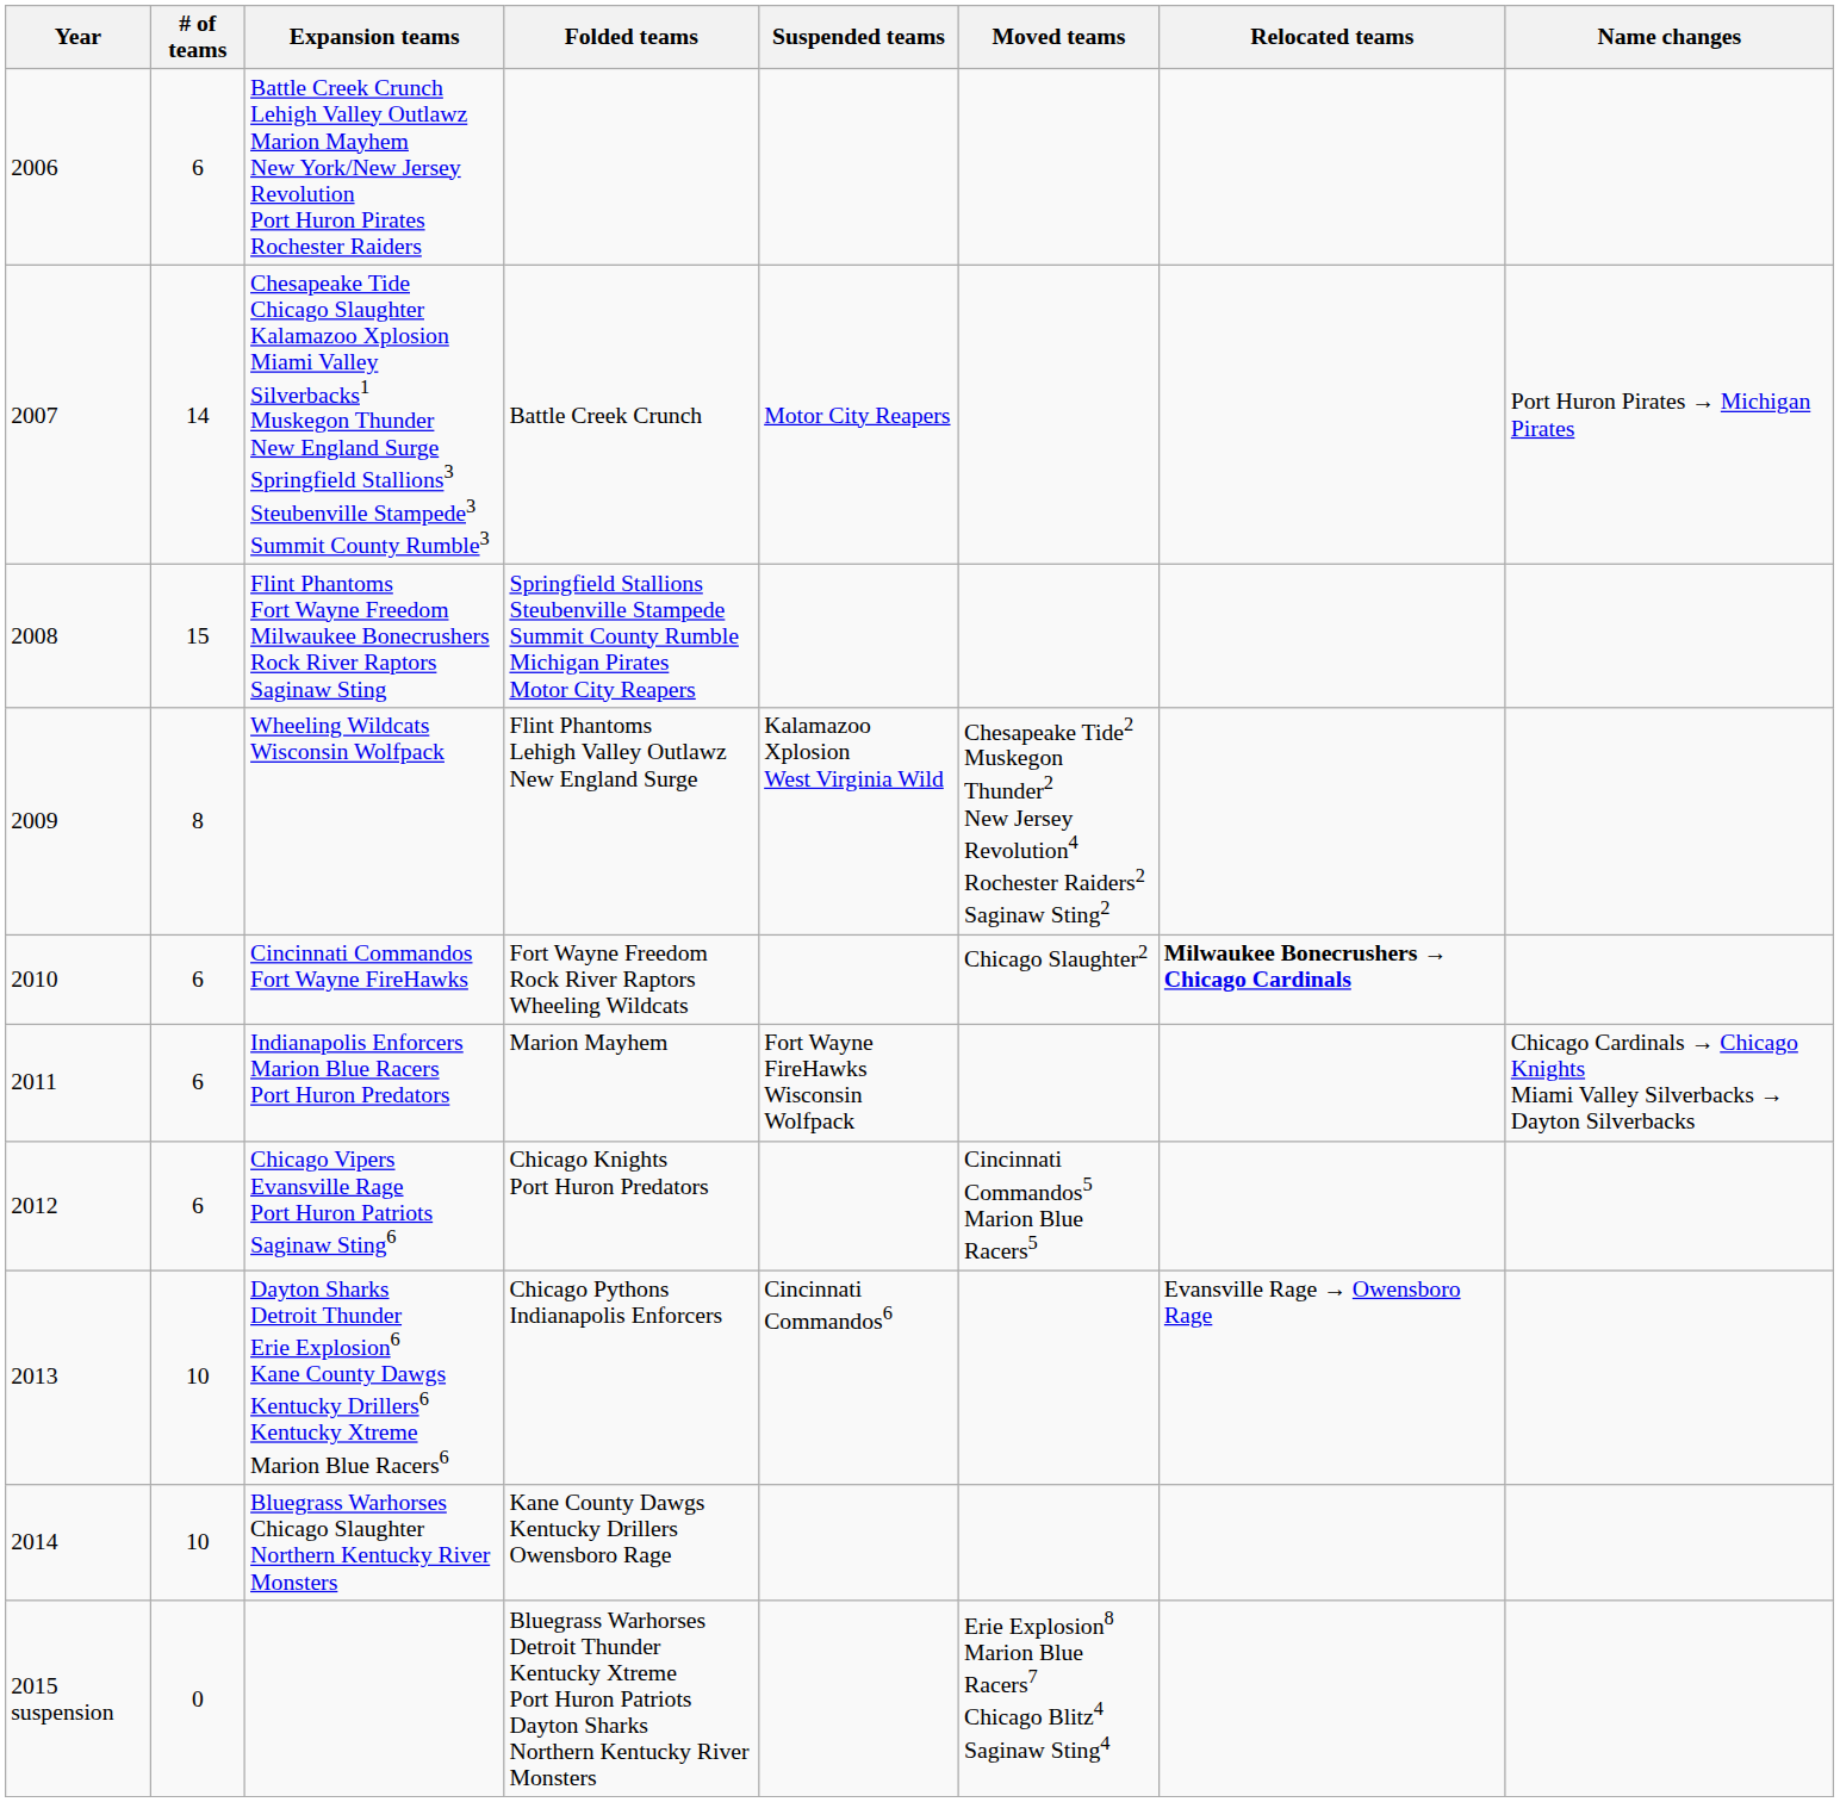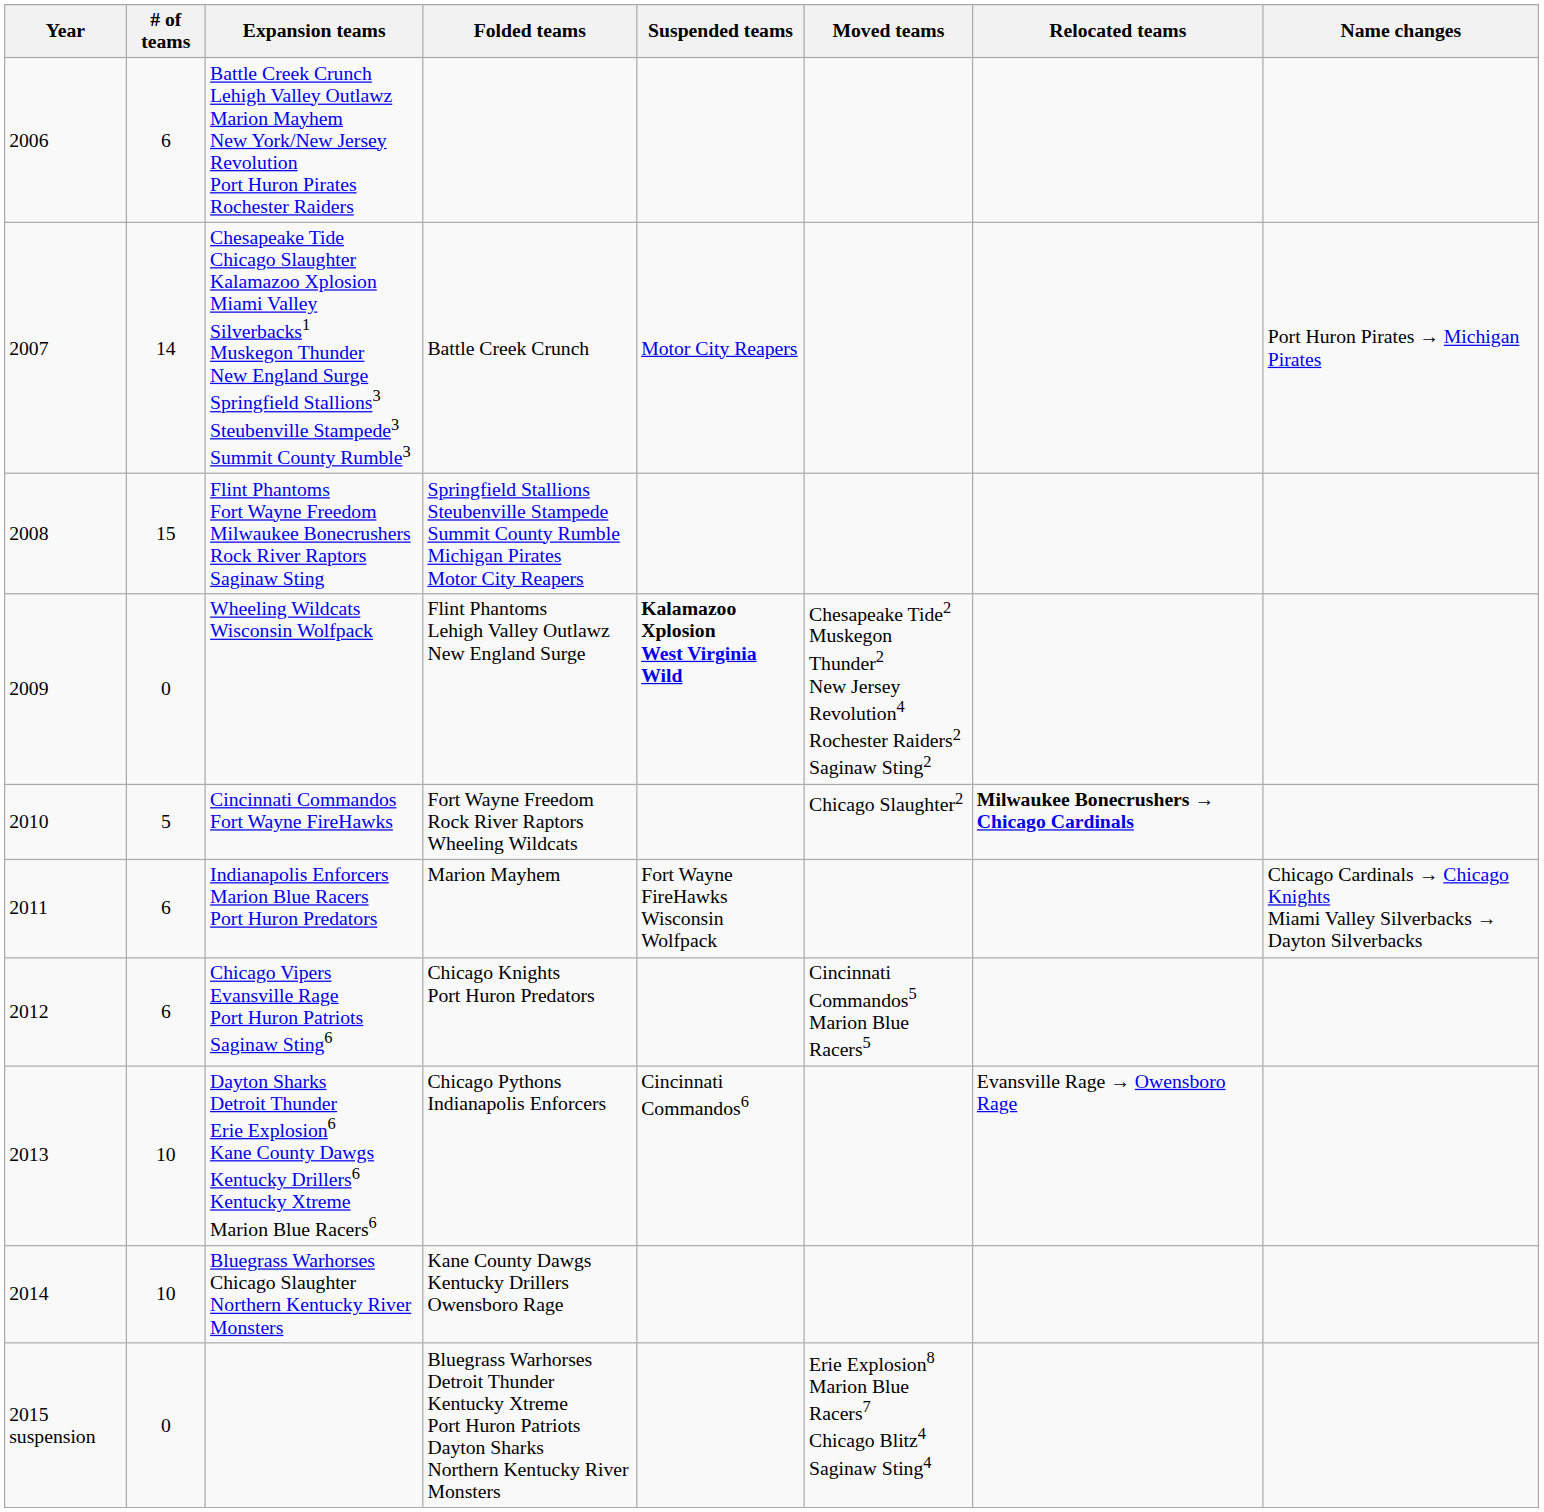Wheeling Wildcats Wisconsin Wolfpack | # of teams: 8 -> 0
Wheeling Wildcats Wisconsin Wolfpack | Suspended teams: normal -> bold
Cincinnati Commandos Fort Wayne FireHawks | # of teams: 6 -> 5
